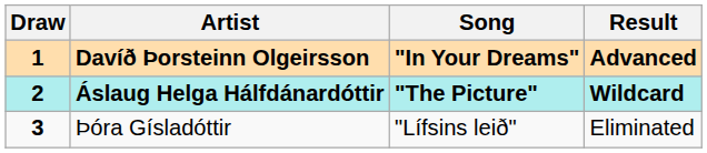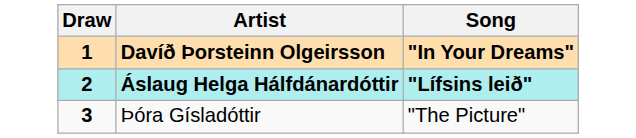- column: Result | Advanced | Wildcard | Eliminated
Áslaug Helga Hálfdánardóttir | Song: "The Picture" -> "Lífsins leið"
Þóra Gísladóttir | Song: "Lífsins leið" -> "The Picture"
